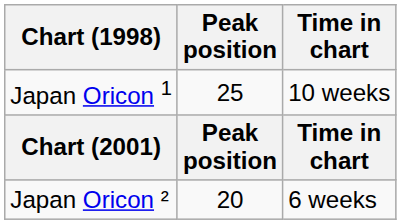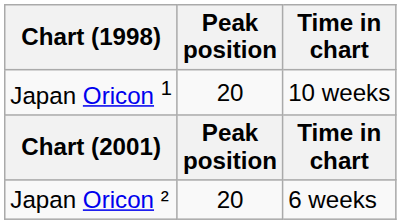Japan Oricon 1 | Peak position: 25 -> 20
